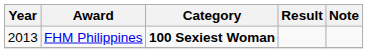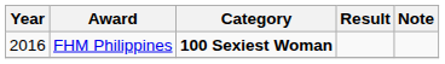FHM Philippines | Year: 2013 -> 2016
